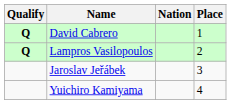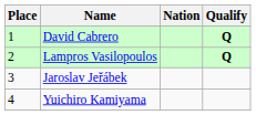columns swapped: Place <-> Qualify
